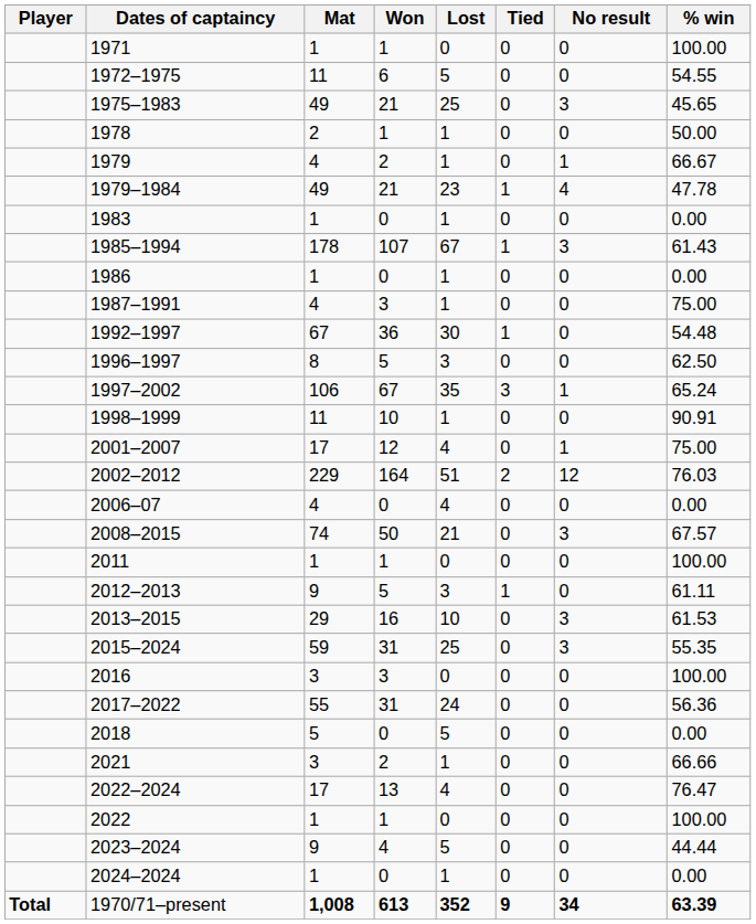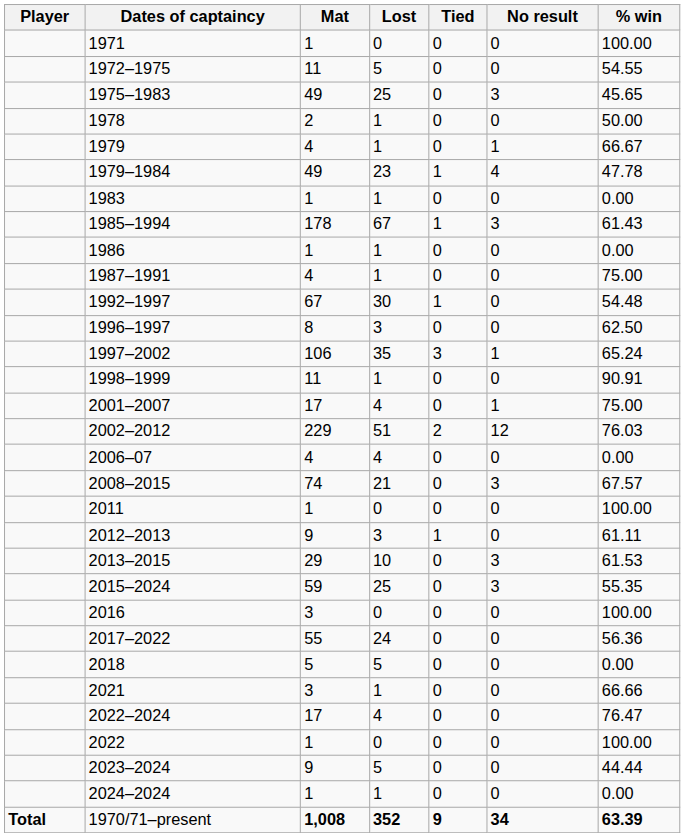- column: Won | 1 | 6 | 21 | 1 | 2 | 21 | 0 | 107 | 0 | 3 | 36 | 5 | 67 | 10 | 12 | 164 | 0 | 50 | 1 | 5 | 16 | 31 | 3 | 31 | 0 | 2 | 13 | 1 | 4 | 0 | 613
